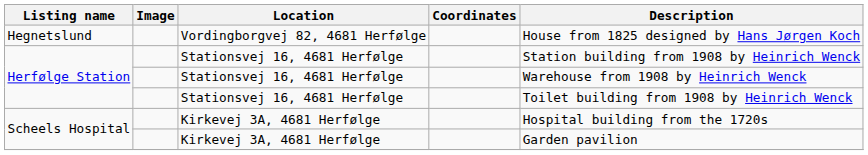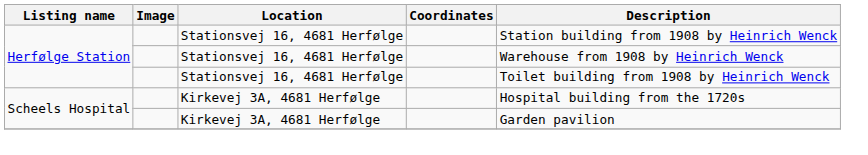- row: Hegnetslund | Vordingborgvej 82, 4681 Herfølge | House from 1825 designed by Hans Jørgen Koch
